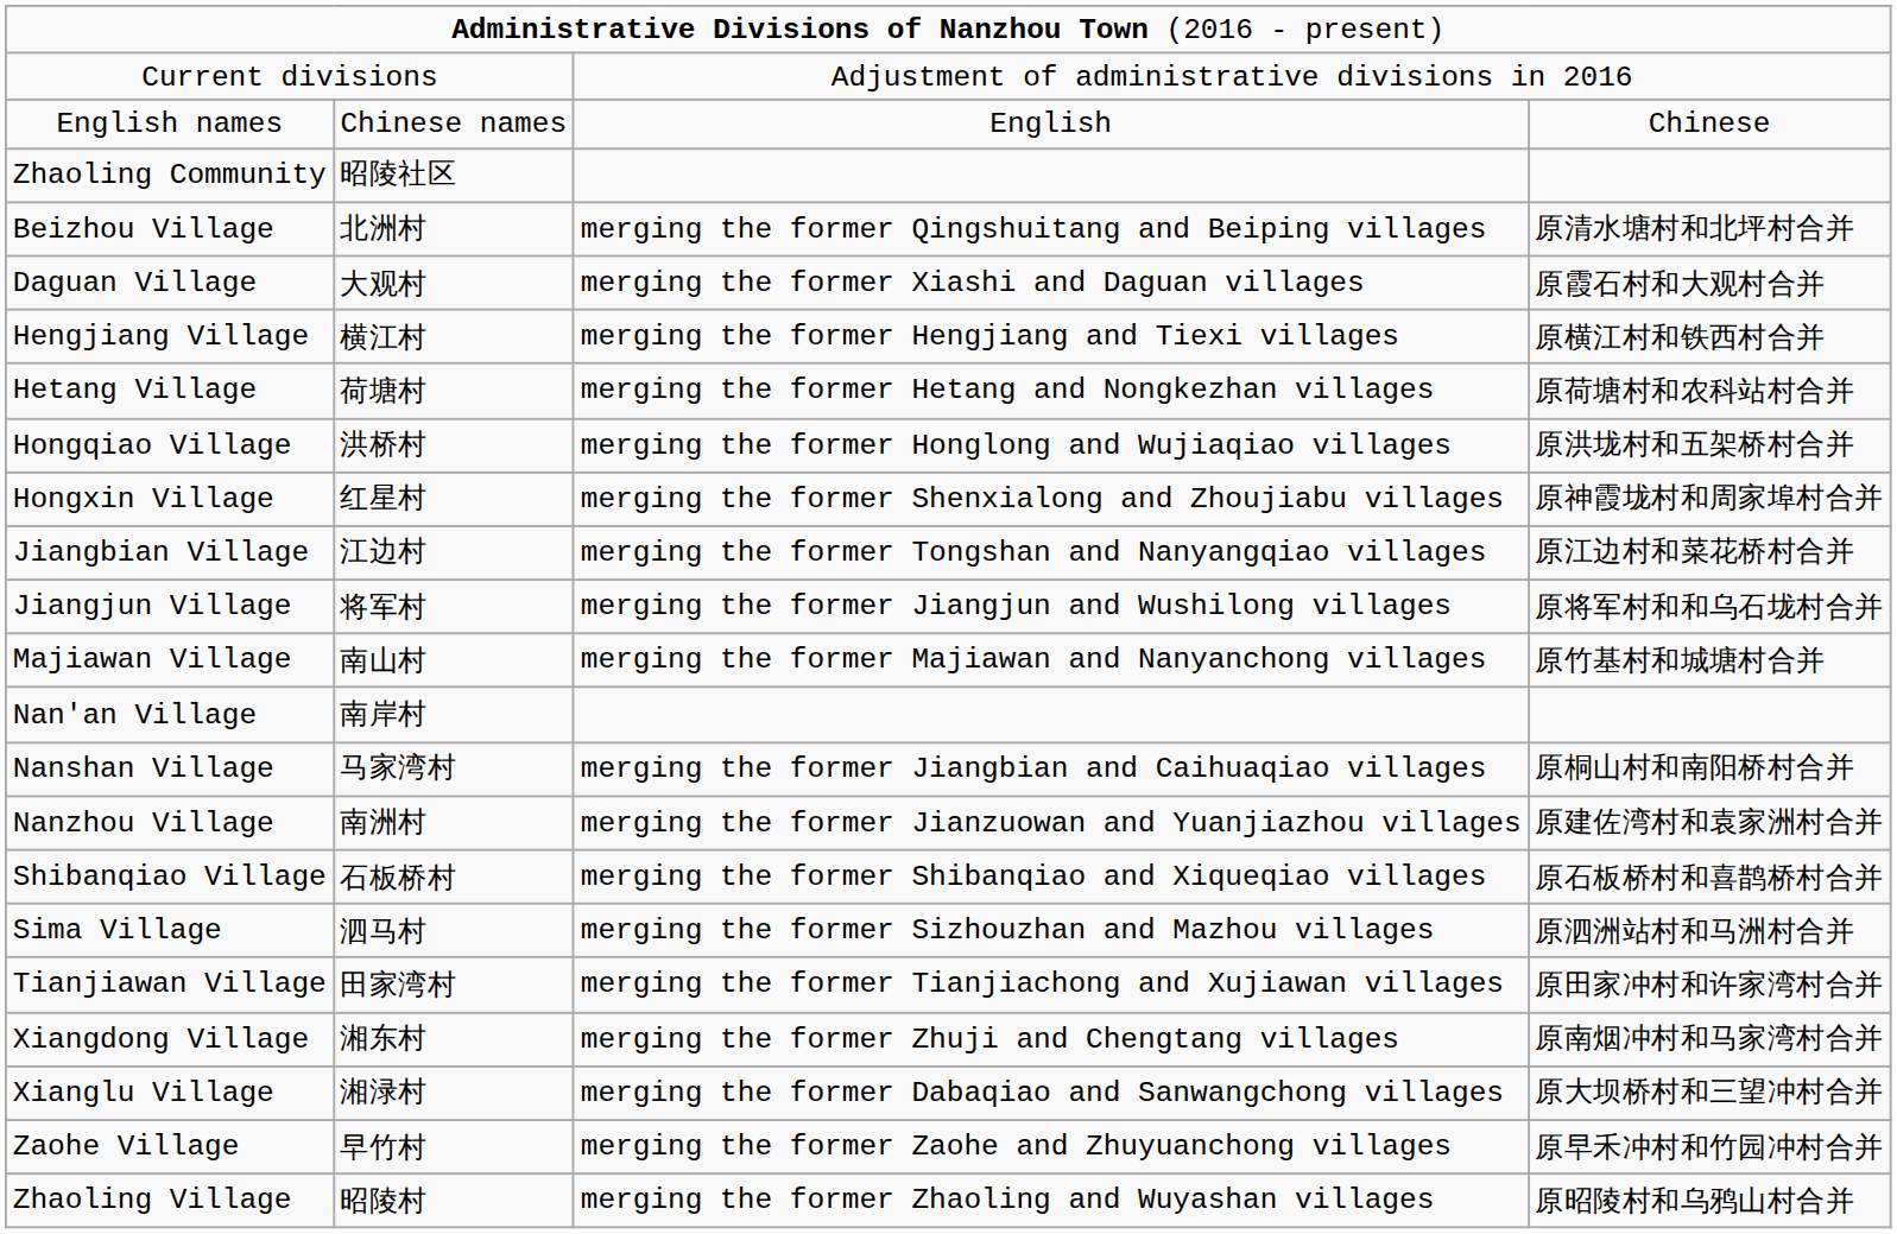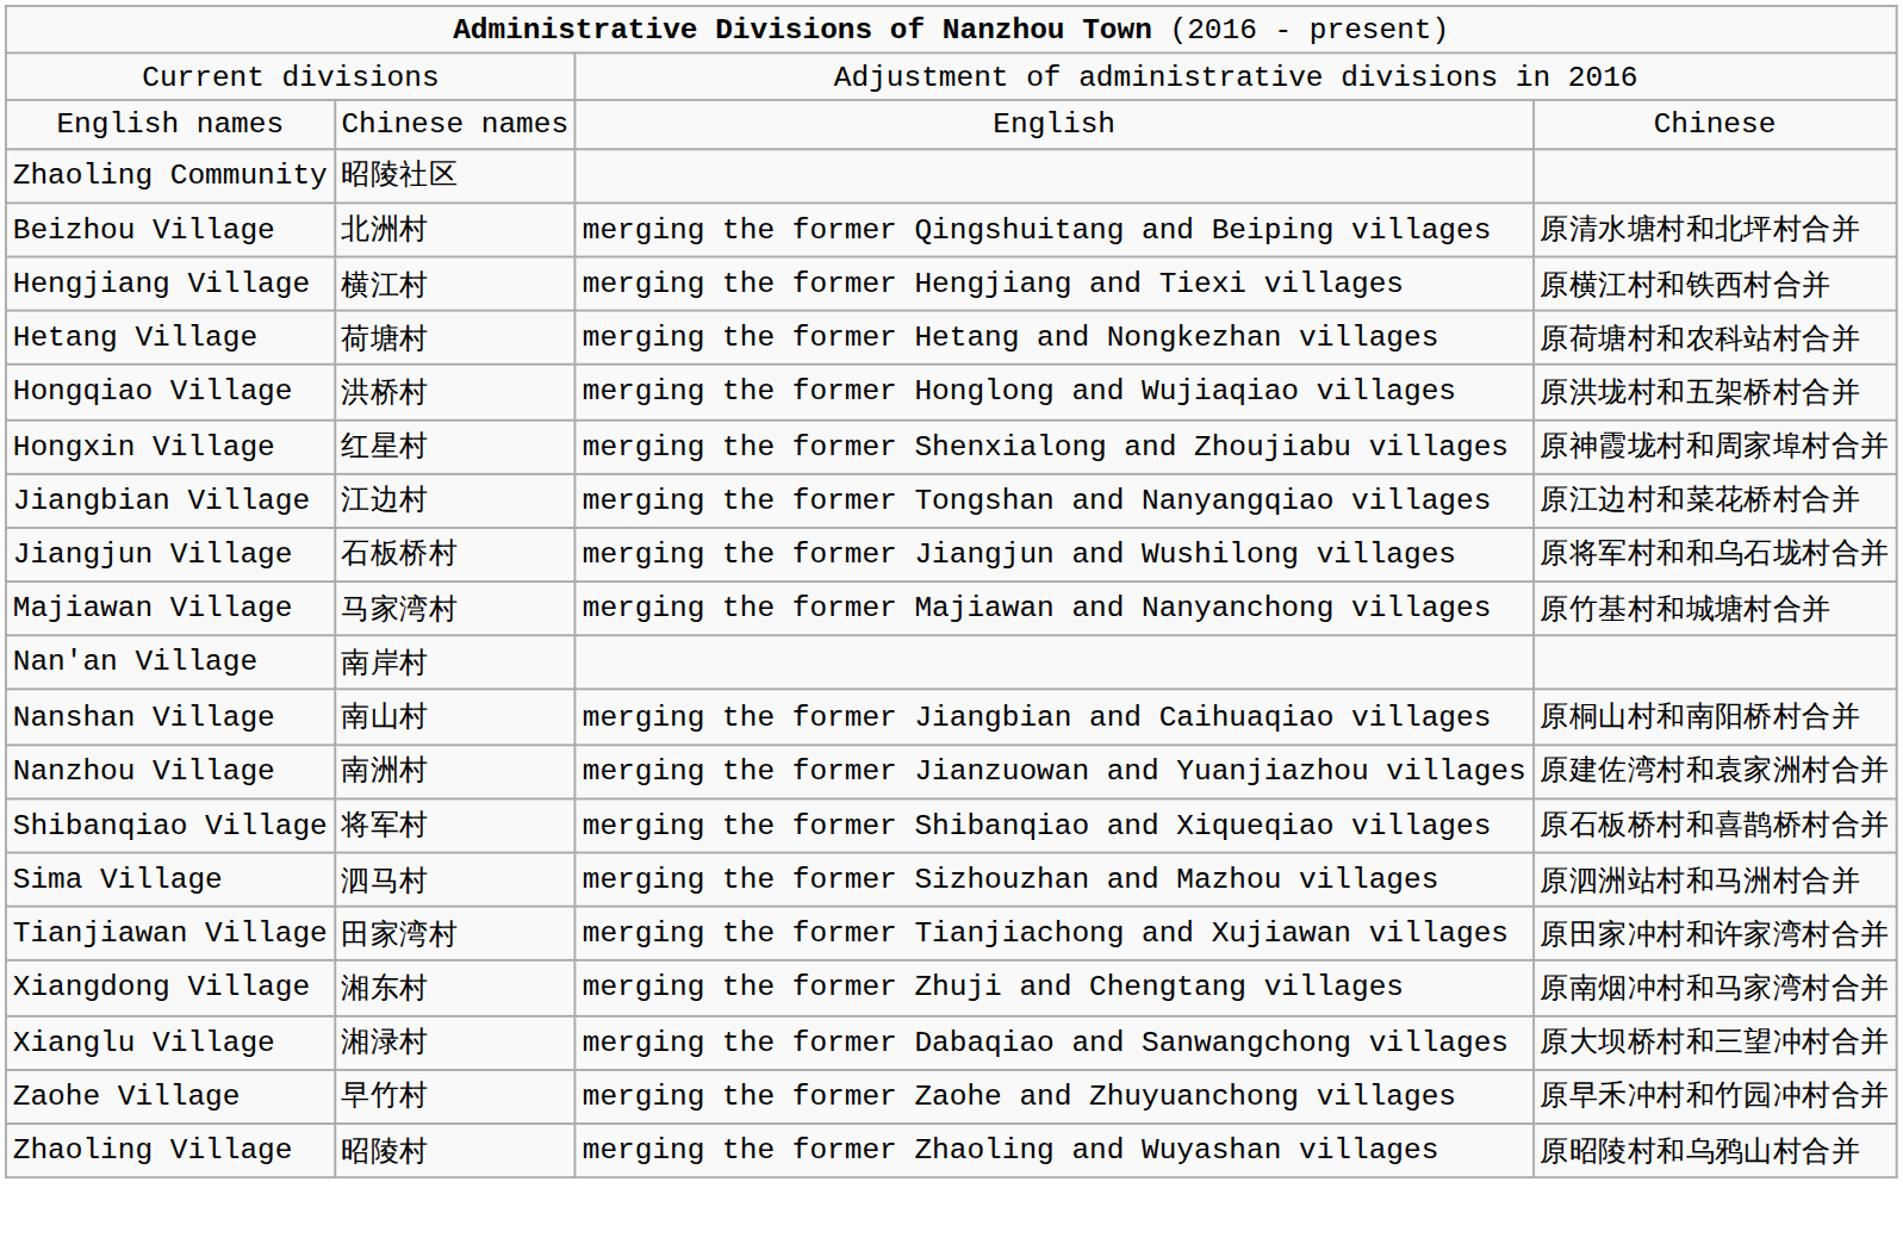- row: Daguan Village | 大观村 | merging the former Xiashi and Daguan villages | 原霞石村和大观村合并
Jiangjun Village | column 2: 将军村 -> 石板桥村
Majiawan Village | column 2: 南山村 -> 马家湾村
Nanshan Village | column 2: 马家湾村 -> 南山村
Shibanqiao Village | column 2: 石板桥村 -> 将军村
